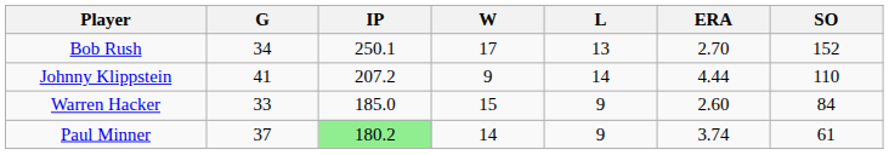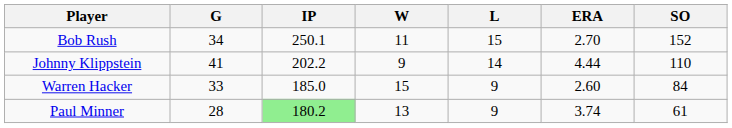Bob Rush | W: 17 -> 11
Bob Rush | L: 13 -> 15
Johnny Klippstein | IP: 207.2 -> 202.2
Paul Minner | G: 37 -> 28
Paul Minner | W: 14 -> 13
